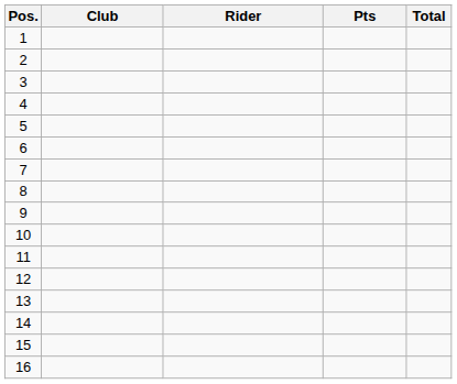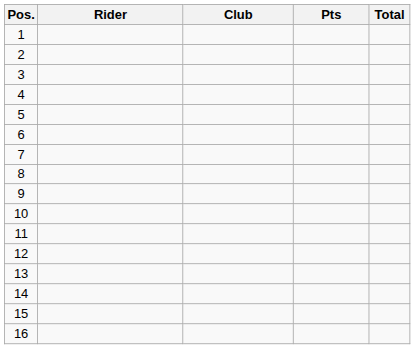columns swapped: Rider <-> Club
